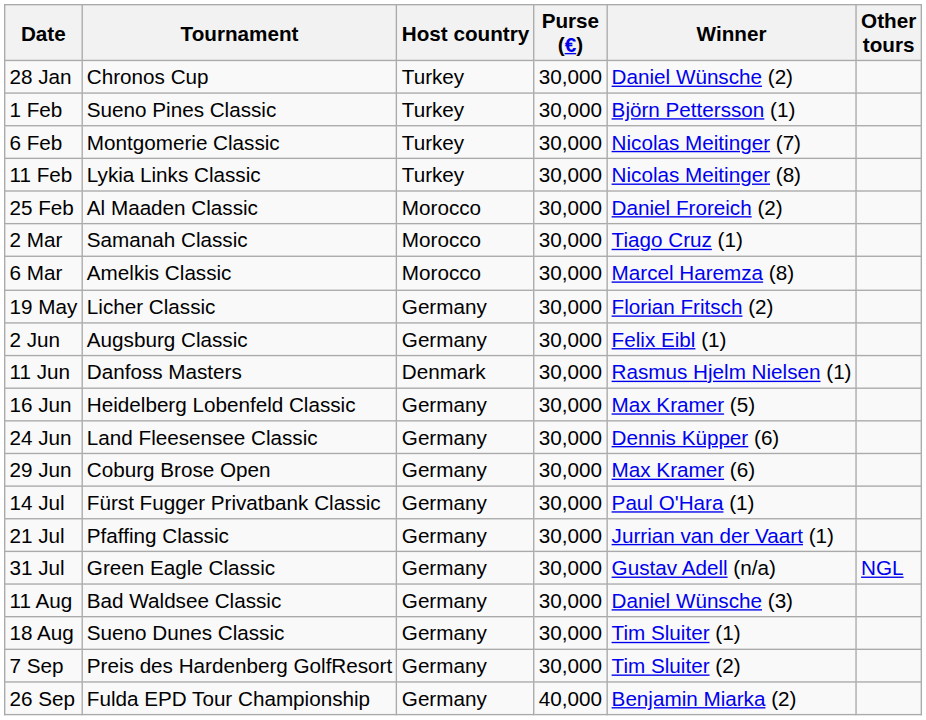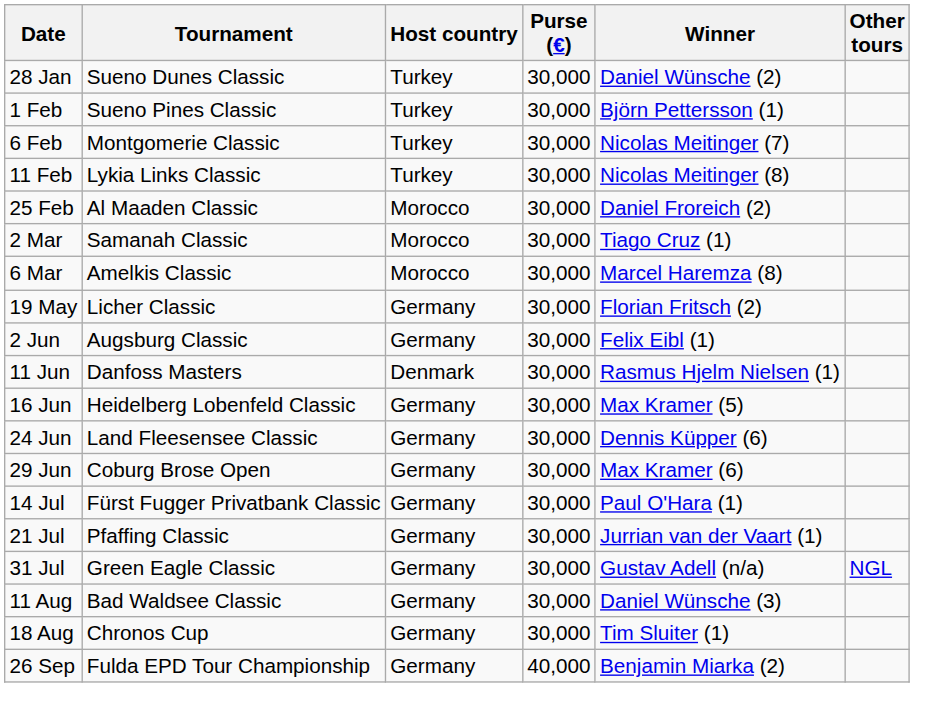28 Jan | Tournament: Chronos Cup -> Sueno Dunes Classic
18 Aug | Tournament: Sueno Dunes Classic -> Chronos Cup
- row: 7 Sep | Preis des Hardenberg GolfResort | Germany | 30,000 | Tim Sluiter (2)
